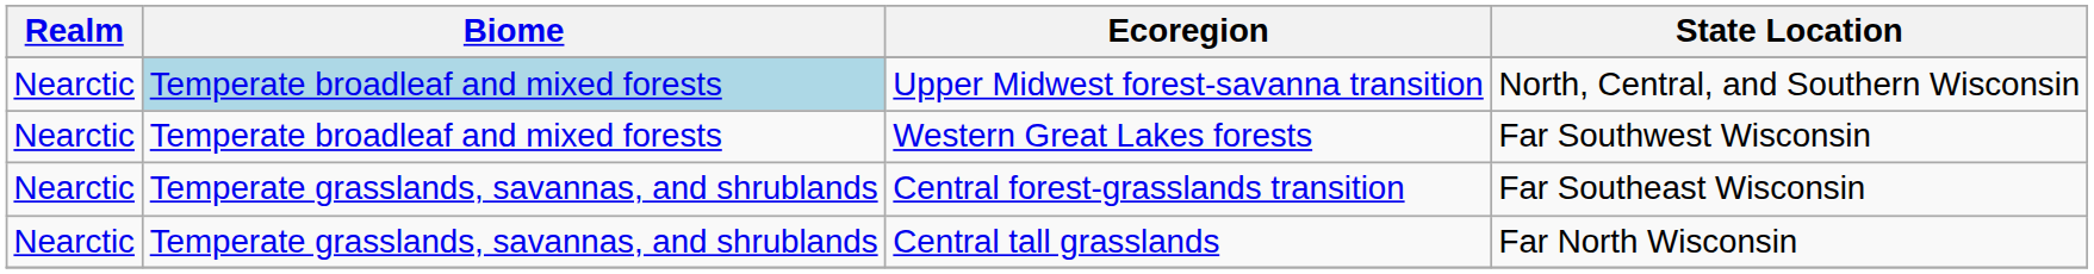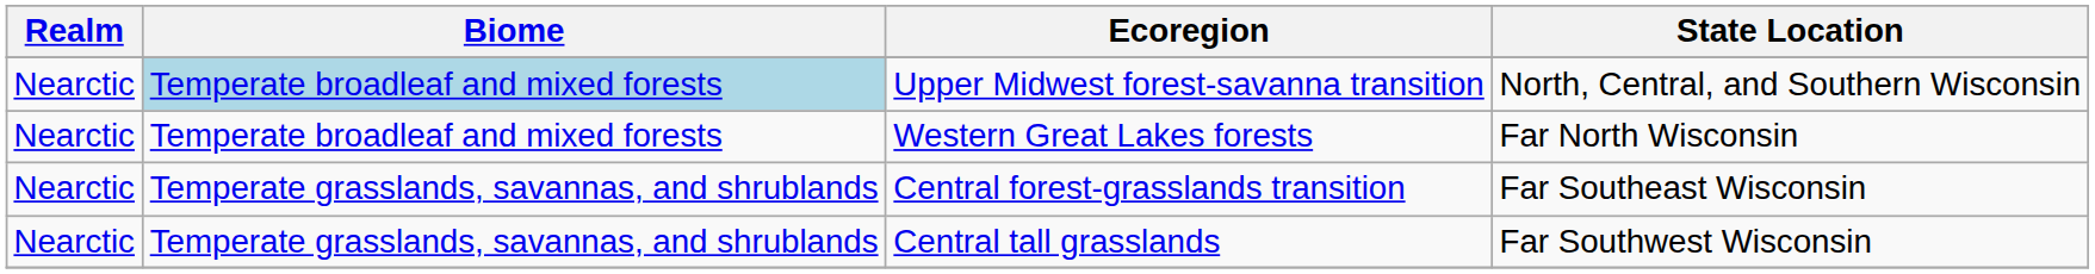Western Great Lakes forests | State Location: Far Southwest Wisconsin -> Far North Wisconsin
Central tall grasslands | State Location: Far North Wisconsin -> Far Southwest Wisconsin
